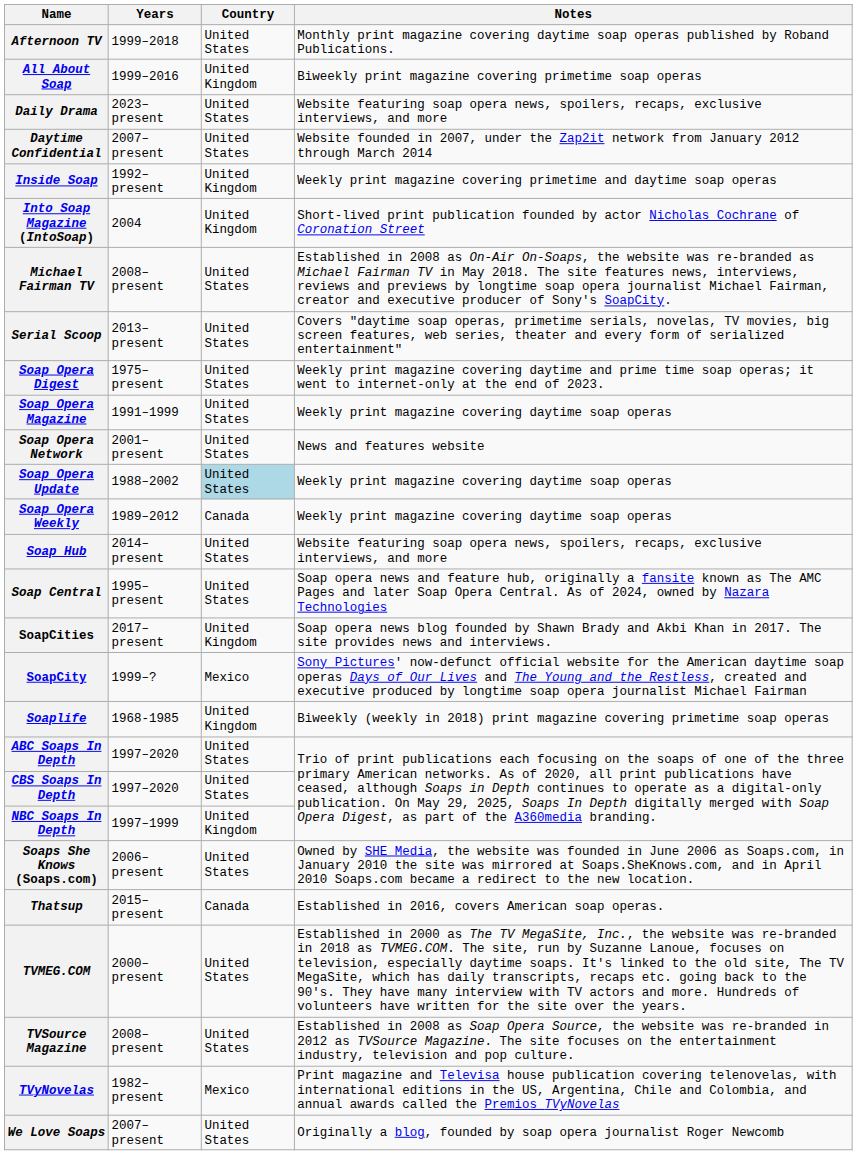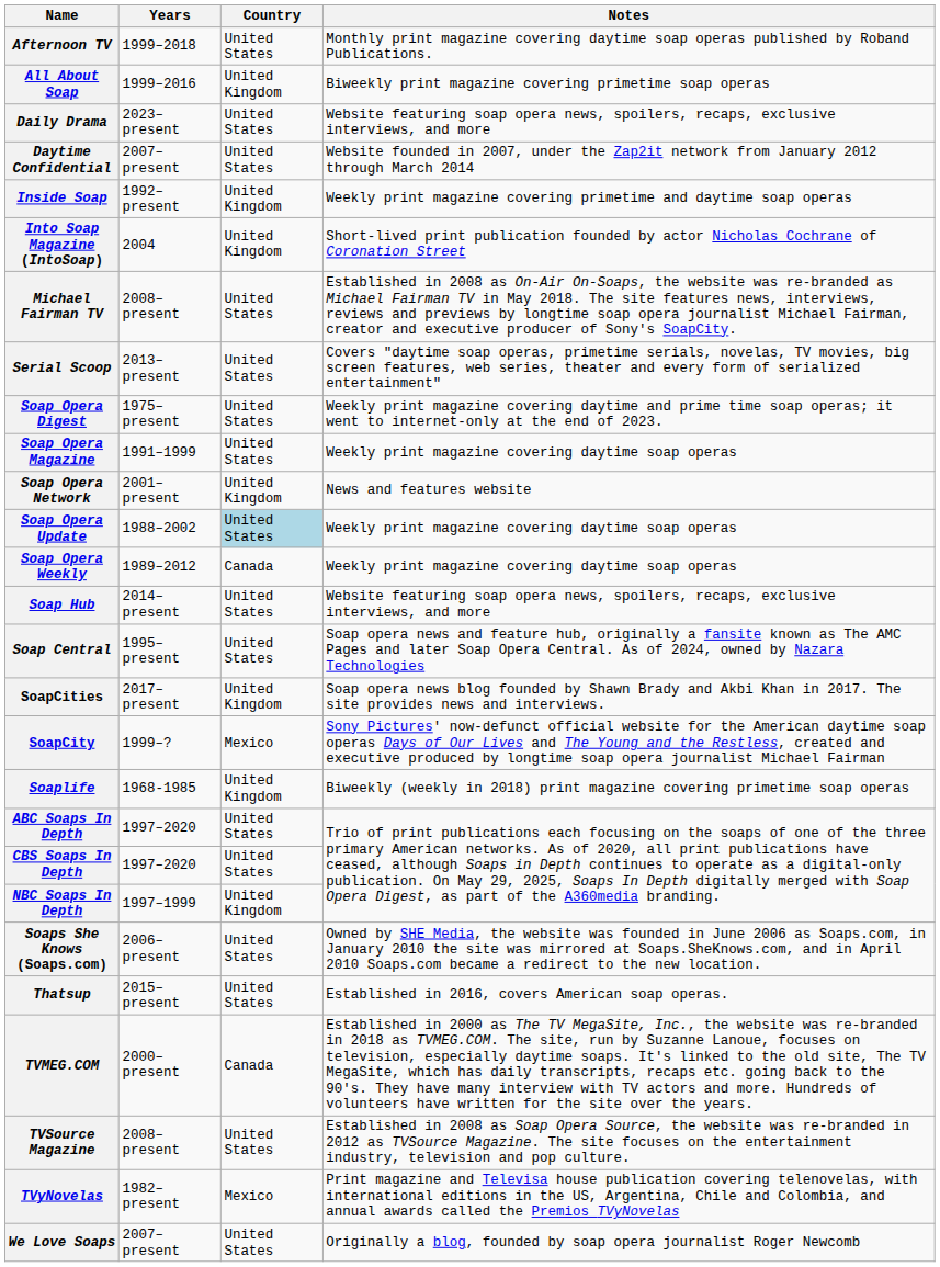Soap Opera Network | Country: United States -> United Kingdom
Thatsup | Country: Canada -> United States
TVMEG.COM | Country: United States -> Canada
